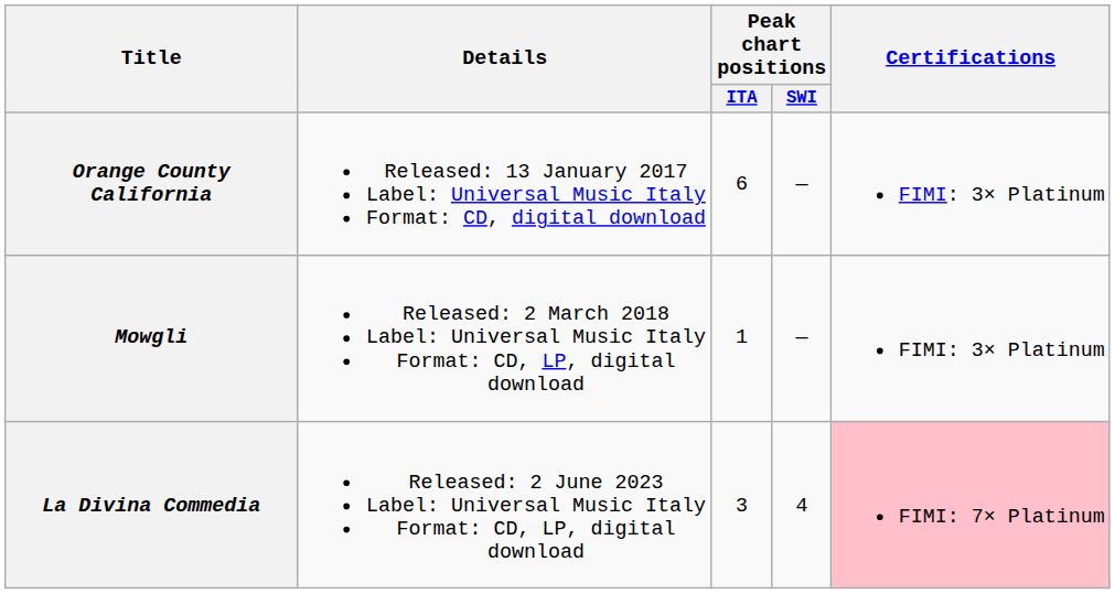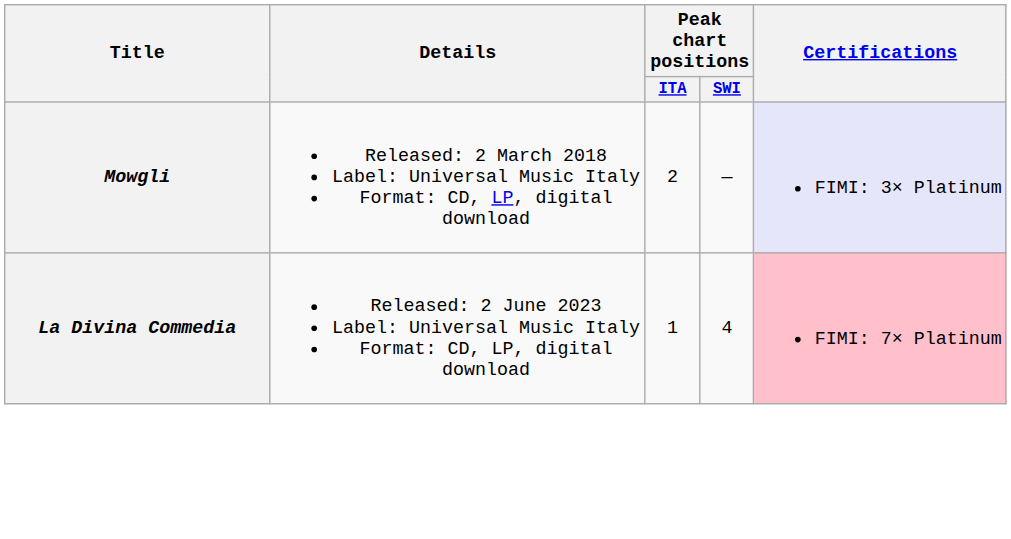- row: Orange County California | Released: 13 January 2017 Label: Universal Music Italy Format: CD, digital download | 6 | — | FIMI: 3× Platinum
Mowgli | Peak chart positions / ITA: 1 -> 2
Mowgli | Certifications: no background -> lavender background
La Divina Commedia | Peak chart positions / ITA: 3 -> 1
